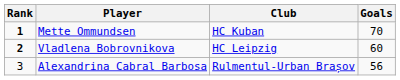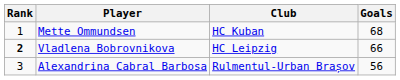Mette Ommundsen | Rank: bold -> normal
Mette Ommundsen | Goals: 70 -> 68
Vladlena Bobrovnikova | Goals: 60 -> 66
